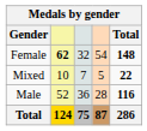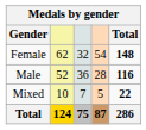Female | column 2: bold -> normal
rows swapped: Male <-> Mixed
